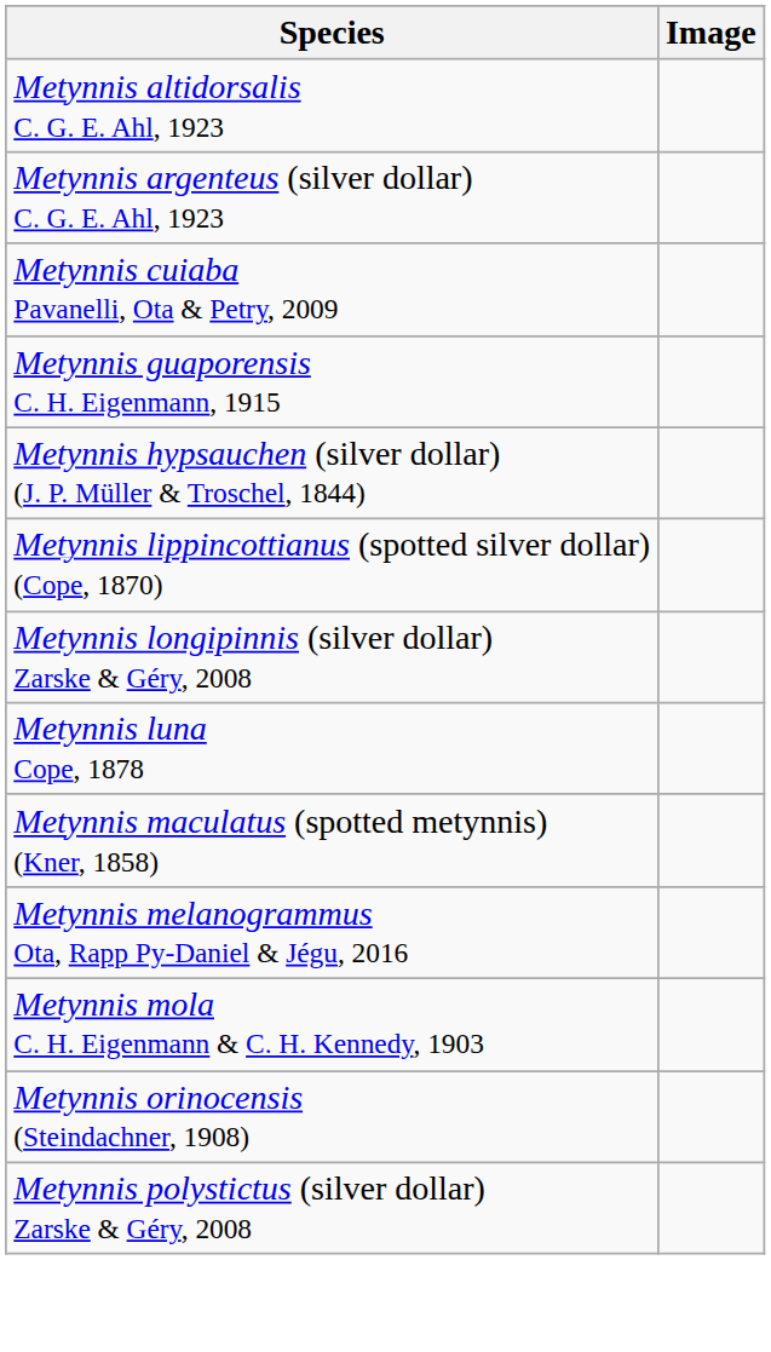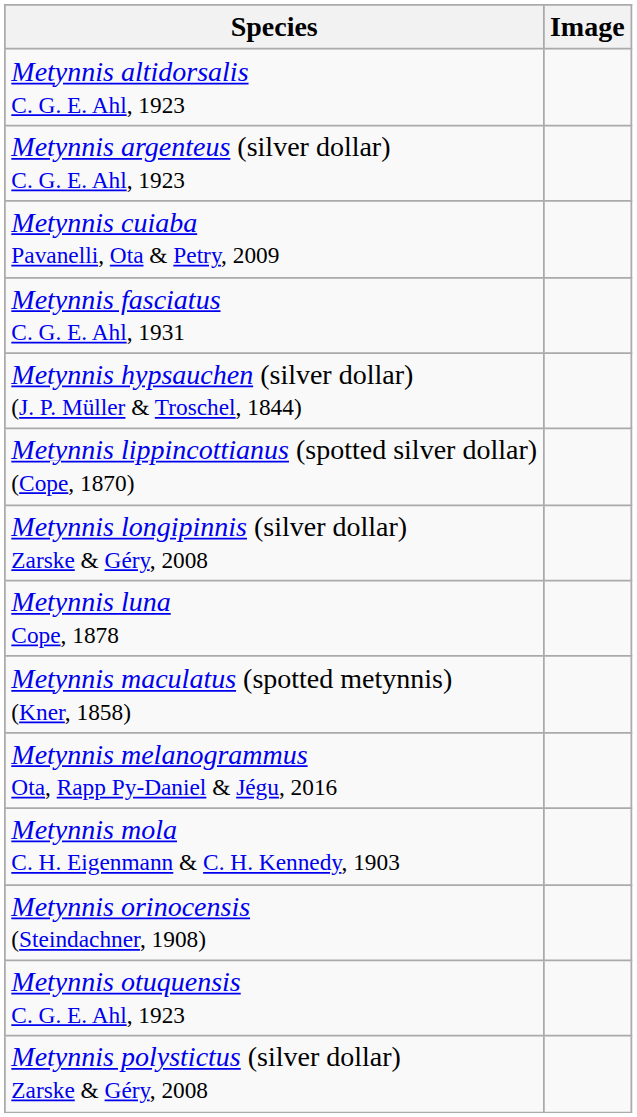+ row: Metynnis fasciatus C. G. E. Ahl, 1931
- row: Metynnis guaporensis C. H. Eigenmann, 1915
+ row: Metynnis otuquensis C. G. E. Ahl, 1923
